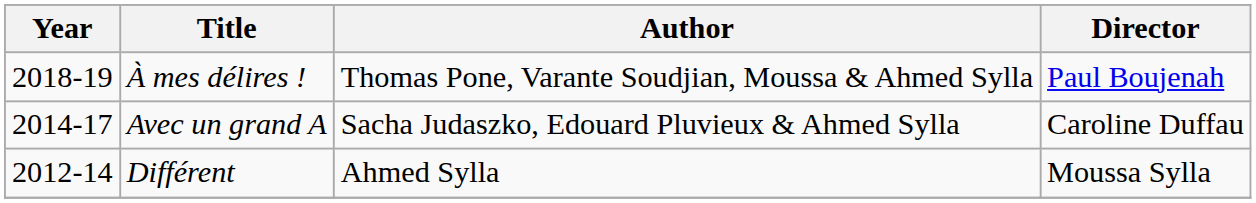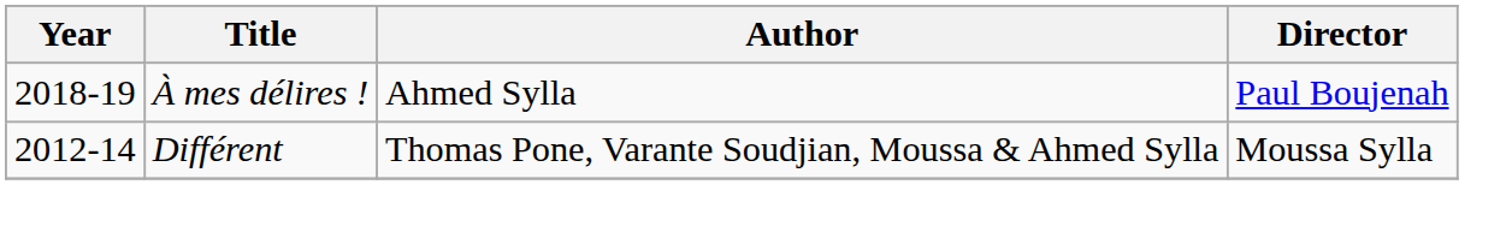À mes délires ! | Author: Thomas Pone, Varante Soudjian, Moussa & Ahmed Sylla -> Ahmed Sylla
- row: 2014-17 | Avec un grand A | Sacha Judaszko, Edouard Pluvieux & Ahmed Sylla | Caroline Duffau
Différent | Author: Ahmed Sylla -> Thomas Pone, Varante Soudjian, Moussa & Ahmed Sylla
